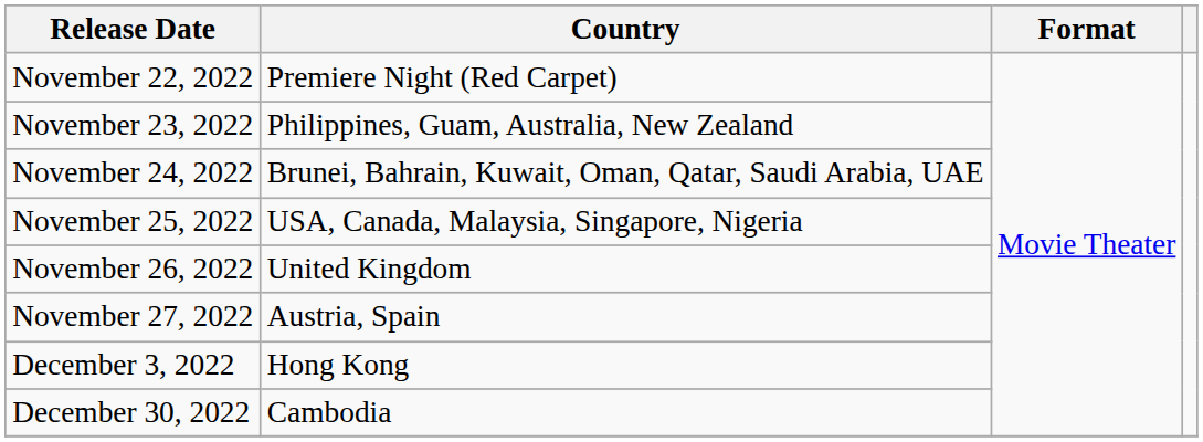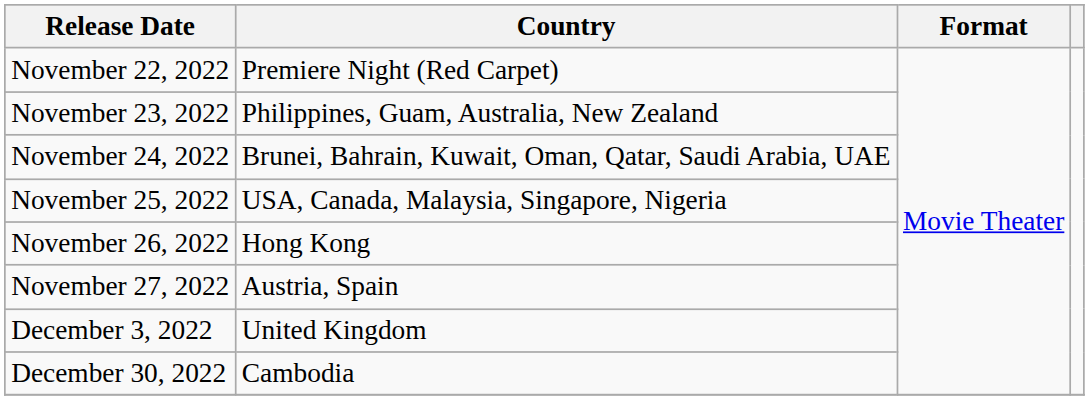November 26, 2022 | Country: United Kingdom -> Hong Kong
December 3, 2022 | Country: Hong Kong -> United Kingdom
